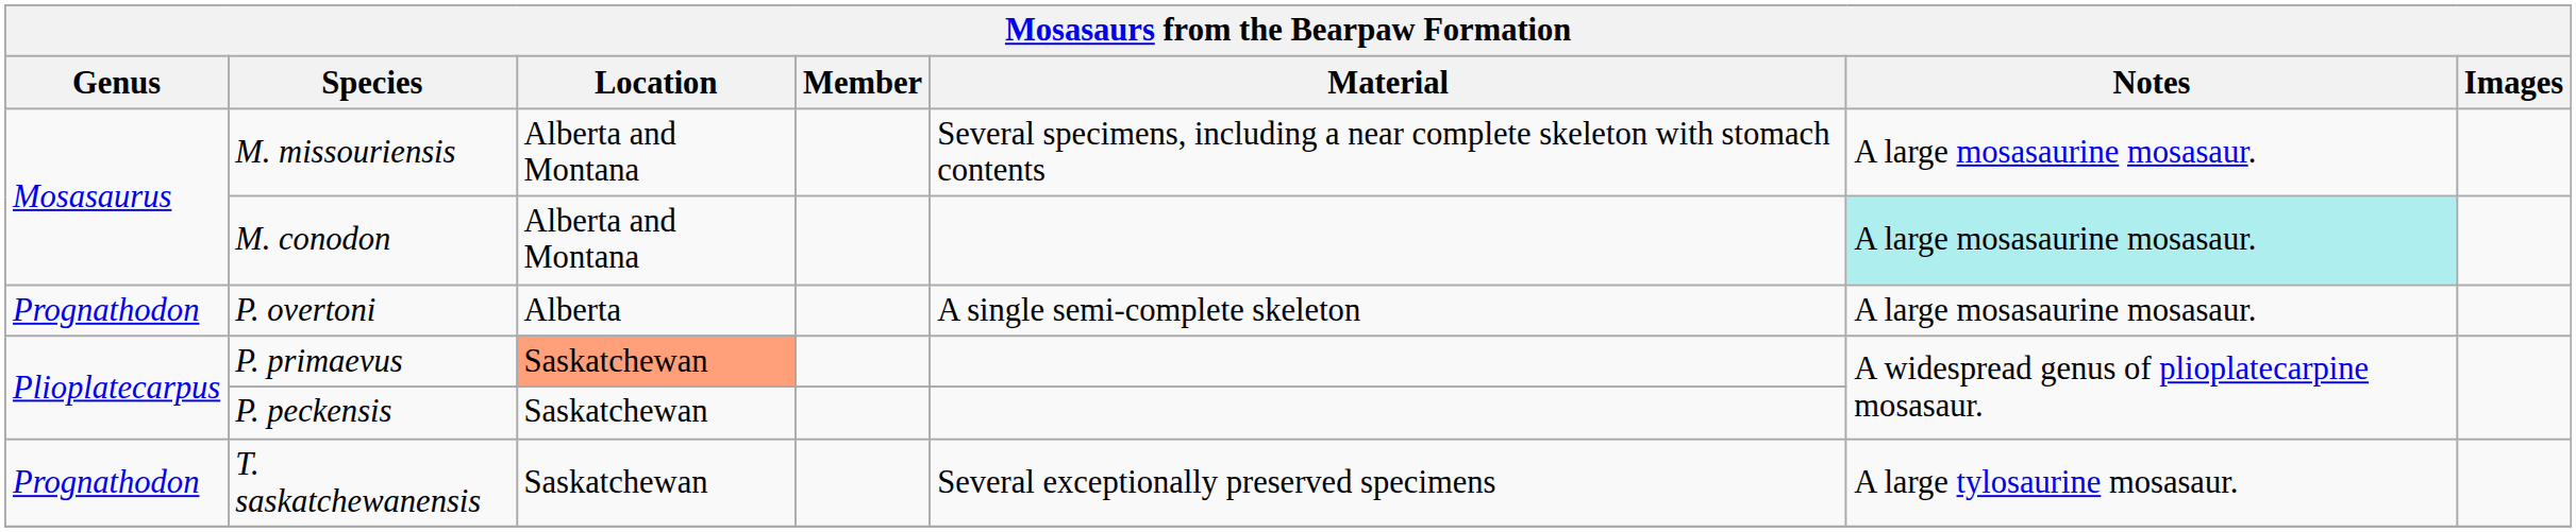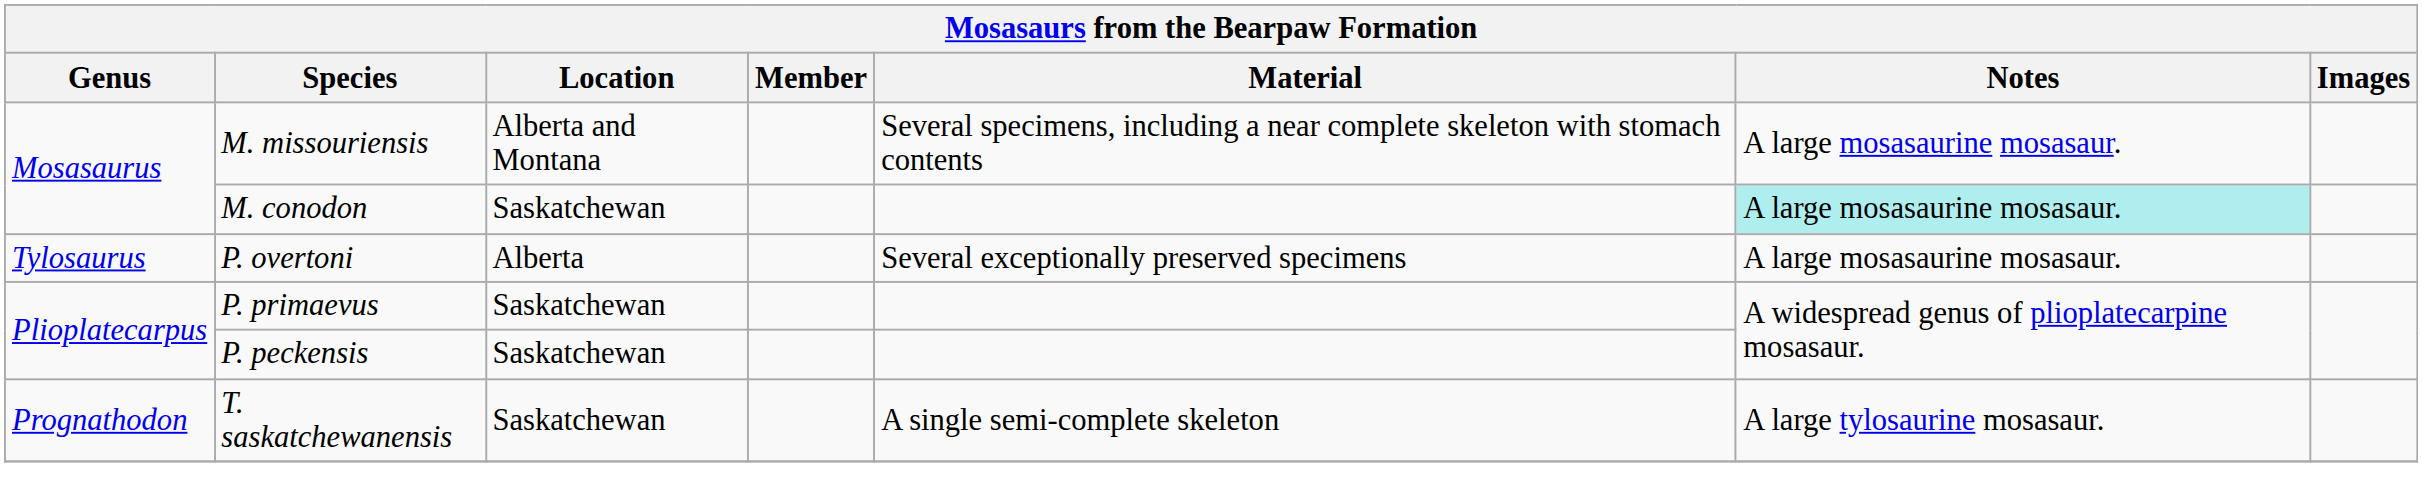M. conodon | Location: Alberta and Montana -> Saskatchewan
P. overtoni | Genus: Prognathodon -> Tylosaurus
P. overtoni | Material: A single semi-complete skeleton -> Several exceptionally preserved specimens
P. primaevus | Location: lightsalmon background -> no background
T. saskatchewanensis | Material: Several exceptionally preserved specimens -> A single semi-complete skeleton
